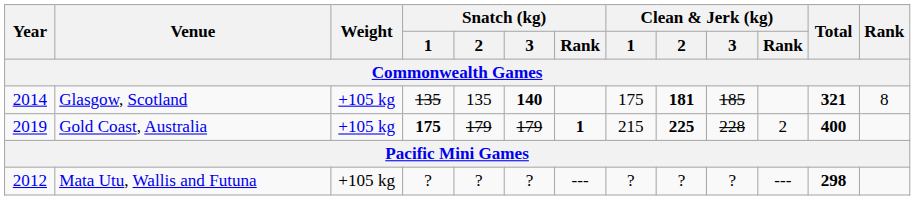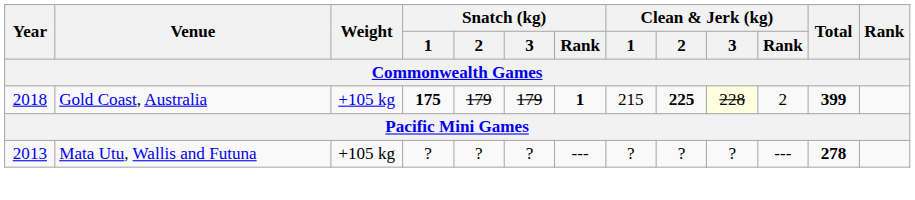- row: 2014 | Glasgow, Scotland | +105 kg | 135 | 135 | 140 | 175 | 181 | 185 | 321 | 8
Gold Coast, Australia | Year: 2019 -> 2018
Gold Coast, Australia | Clean & Jerk (kg) / 3: no background -> lightyellow background
Gold Coast, Australia | Total: 400 -> 399
Mata Utu, Wallis and Futuna | Year: 2012 -> 2013
Mata Utu, Wallis and Futuna | Total: 298 -> 278
